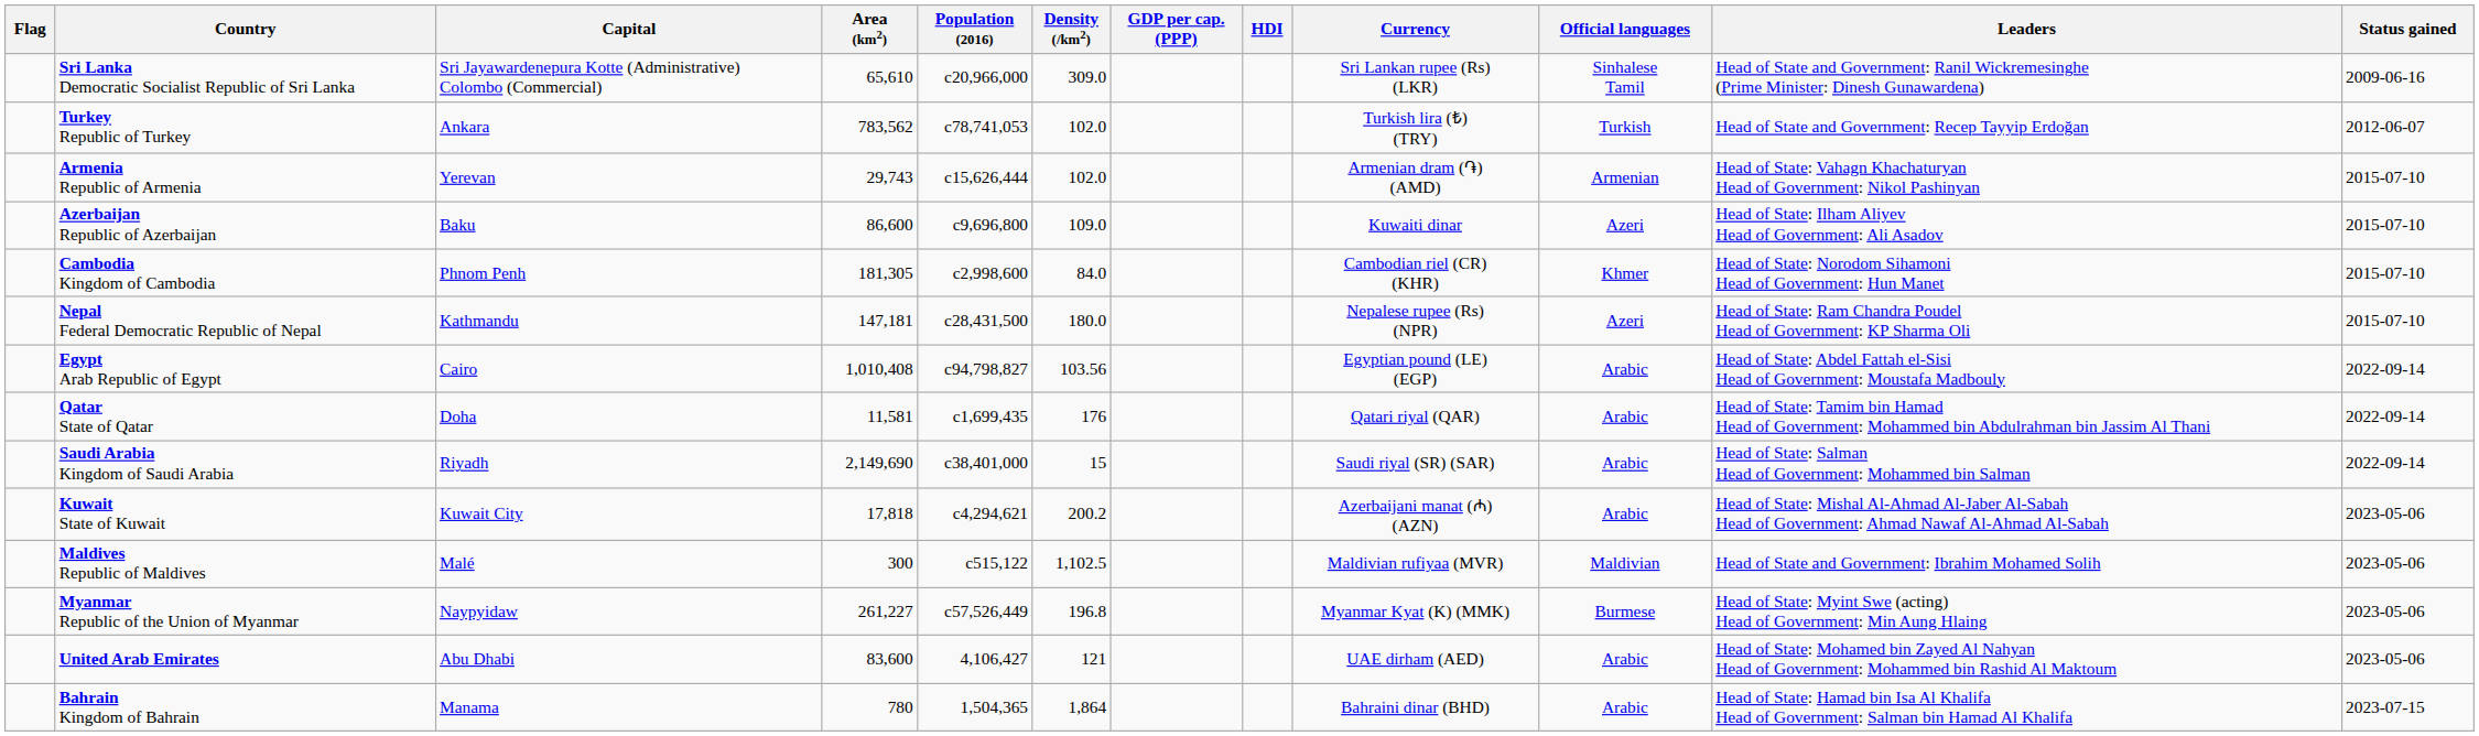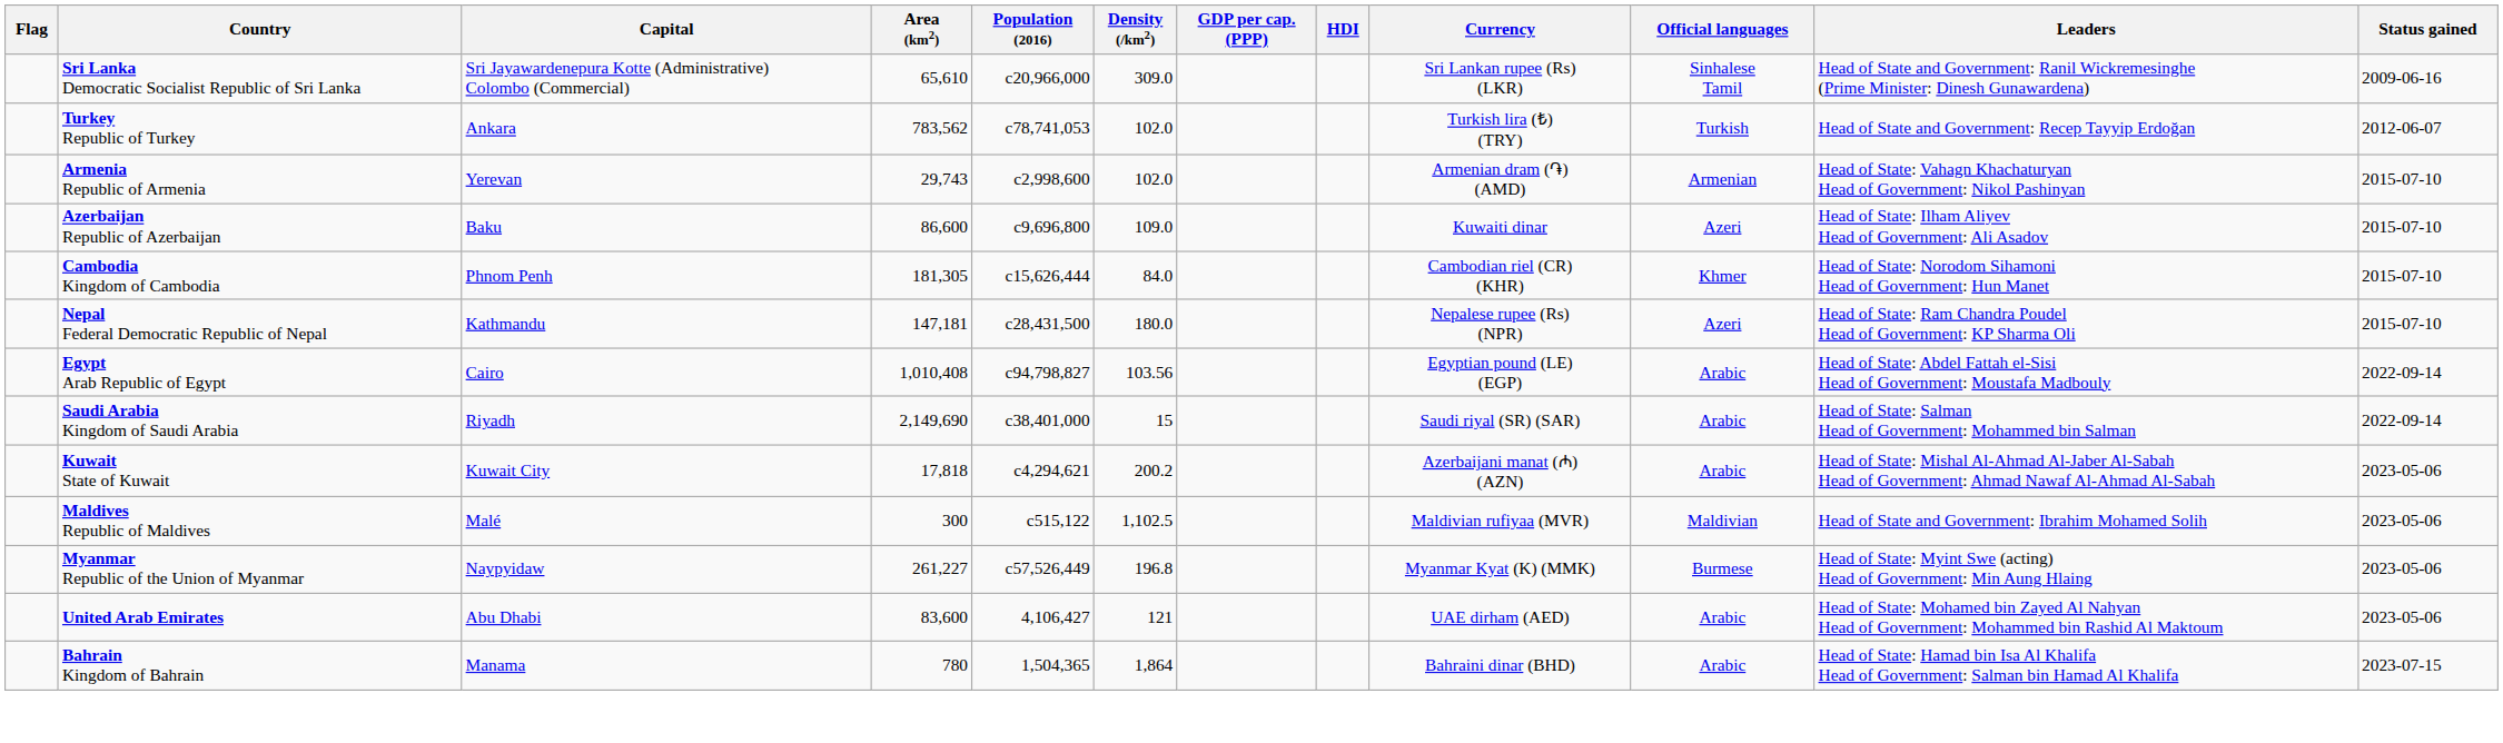Armenia Republic of Armenia | Population (2016): c15,626,444 -> c2,998,600
Cambodia Kingdom of Cambodia | Population (2016): c2,998,600 -> c15,626,444
- row: Qatar State of Qatar | Doha | 11,581 | c1,699,435 | 176 | Qatari riyal (QAR) | Arabic | Head of State: Tamim bin Hamad Head of Government: Mohammed bin Abdulrahman bin Jassim Al Thani | 2022-09-14
